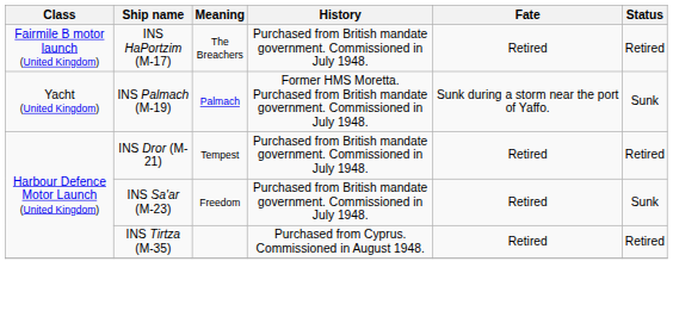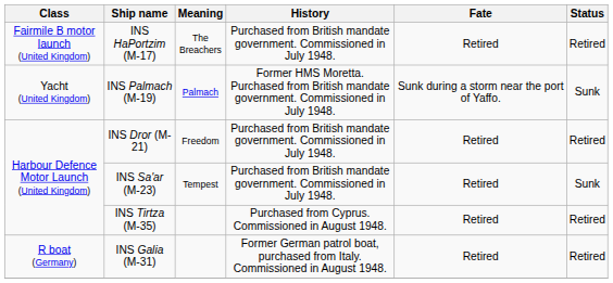INS Dror (M-21) | Meaning: Tempest -> Freedom
INS Sa'ar (M-23) | Meaning: Freedom -> Tempest
+ row: R boat (Germany) | INS Galia (M-31) | Former German patrol boat, purchased from Italy. Commissioned in August 1948. | Retired | Retired
